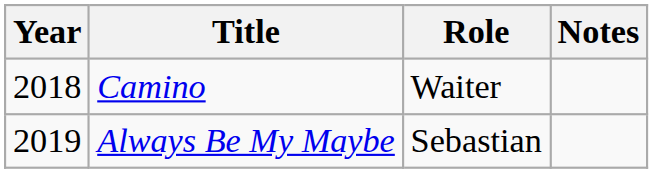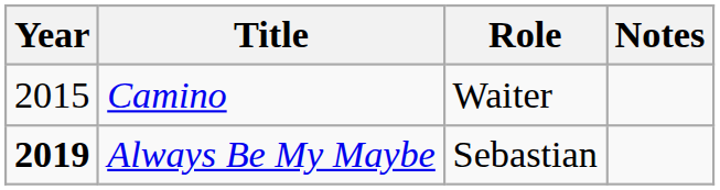Camino | Year: 2018 -> 2015
Always Be My Maybe | Year: normal -> bold
